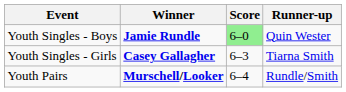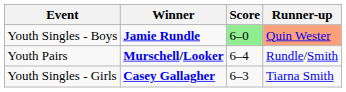Youth Singles - Boys | Runner-up: no background -> lightsalmon background
rows swapped: Youth Singles - Girls <-> Youth Pairs
